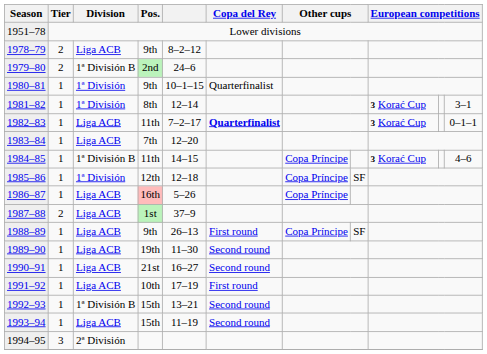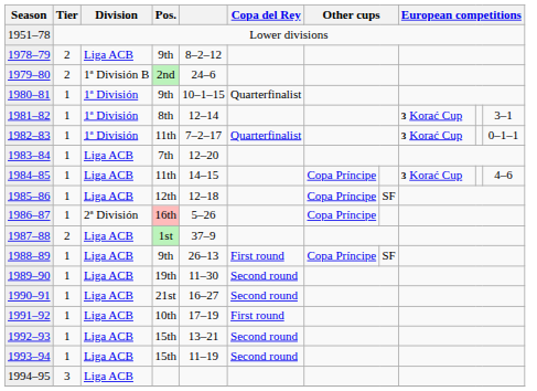1982–83 | Division: Liga ACB -> 1ª División
1982–83 | Copa del Rey: bold -> normal
1984–85 | Division: 1ª División B -> Liga ACB
1985–86 | Division: 1ª División -> Liga ACB
1986–87 | Division: Liga ACB -> 2ª División
1992–93 | Division: 1ª División B -> Liga ACB
1994–95 | Division: 2ª División -> Liga ACB
